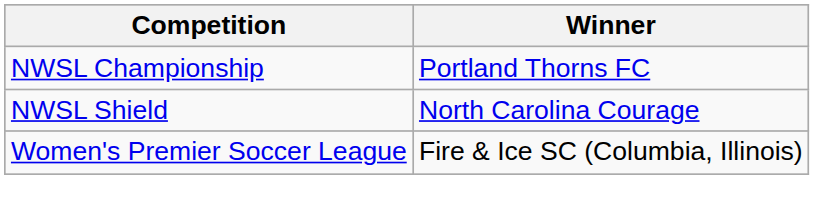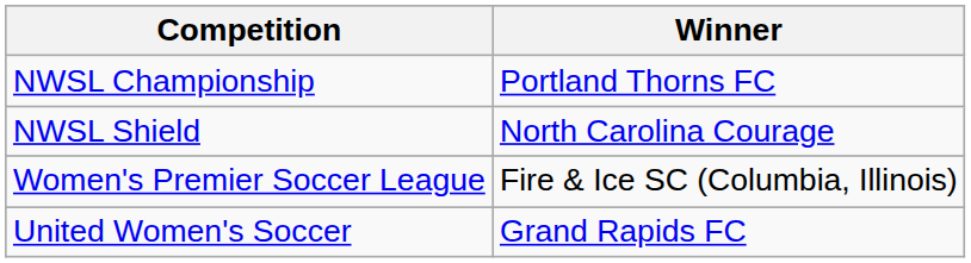+ row: United Women's Soccer | Grand Rapids FC
